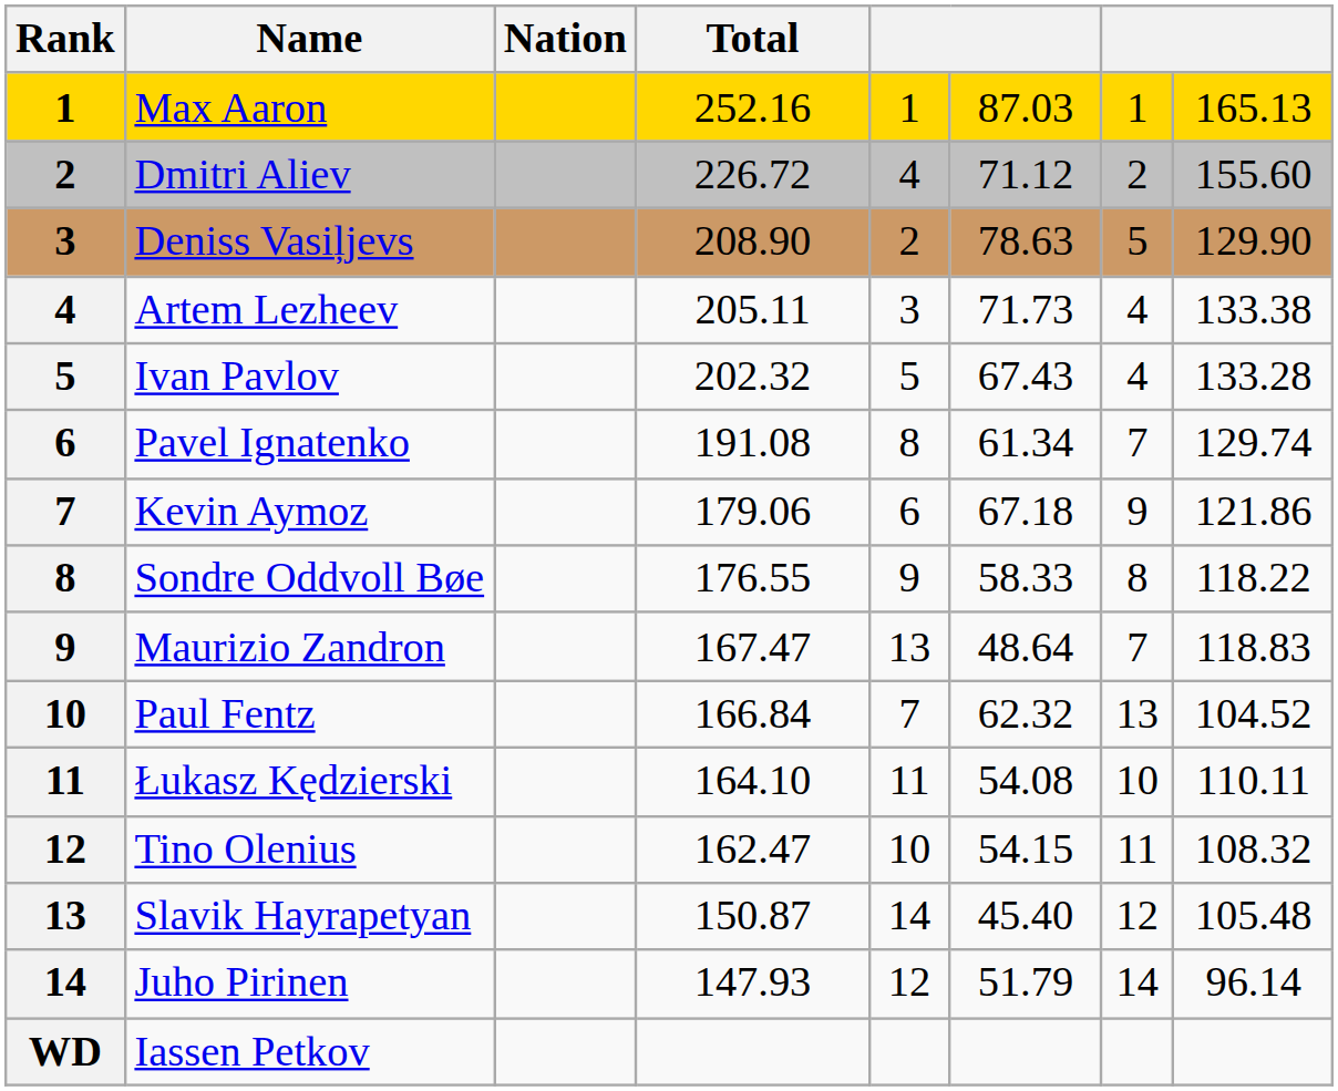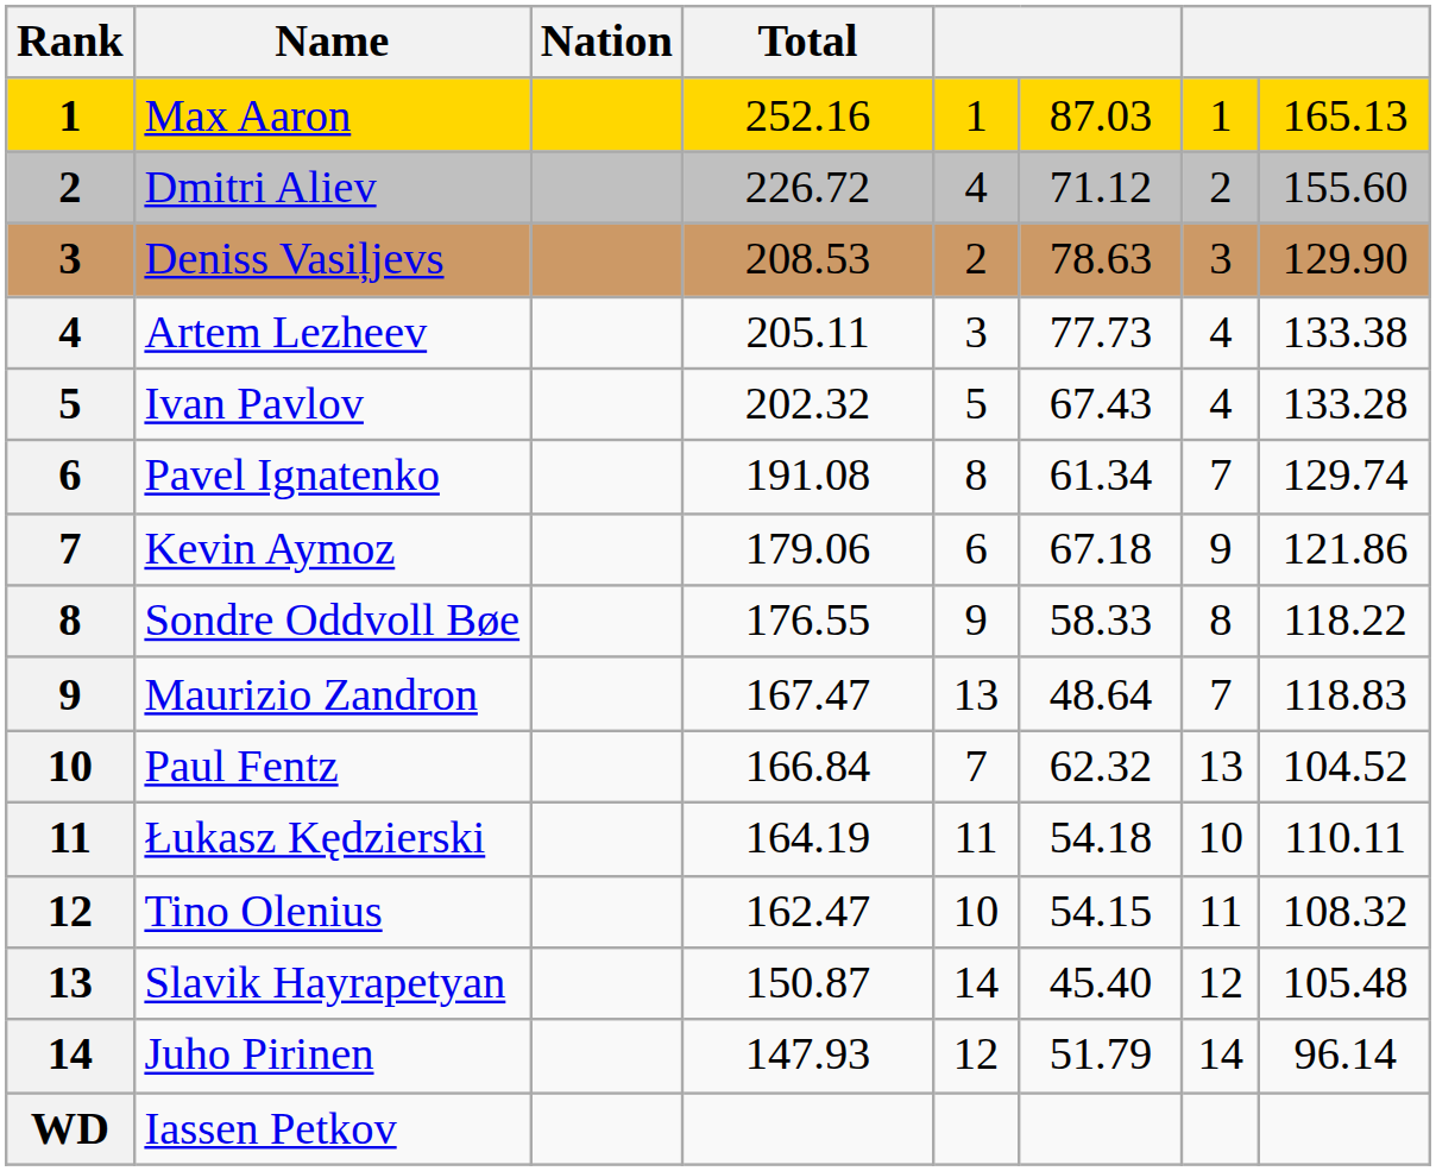Deniss Vasiļjevs | Total: 208.90 -> 208.53
Deniss Vasiļjevs | column 7: 5 -> 3
Artem Lezheev | column 6: 71.73 -> 77.73
Łukasz Kędzierski | Total: 164.10 -> 164.19
Łukasz Kędzierski | column 6: 54.08 -> 54.18
